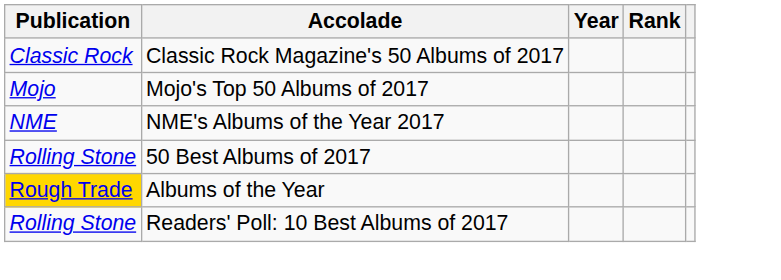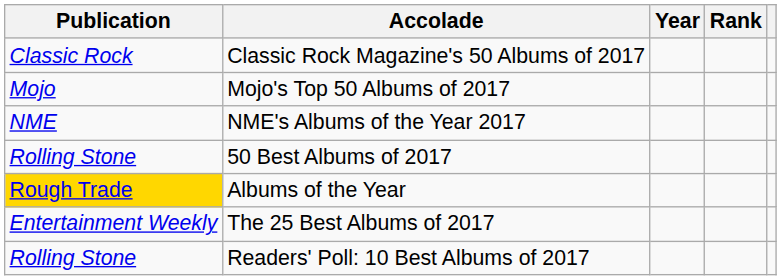+ row: Entertainment Weekly | The 25 Best Albums of 2017
